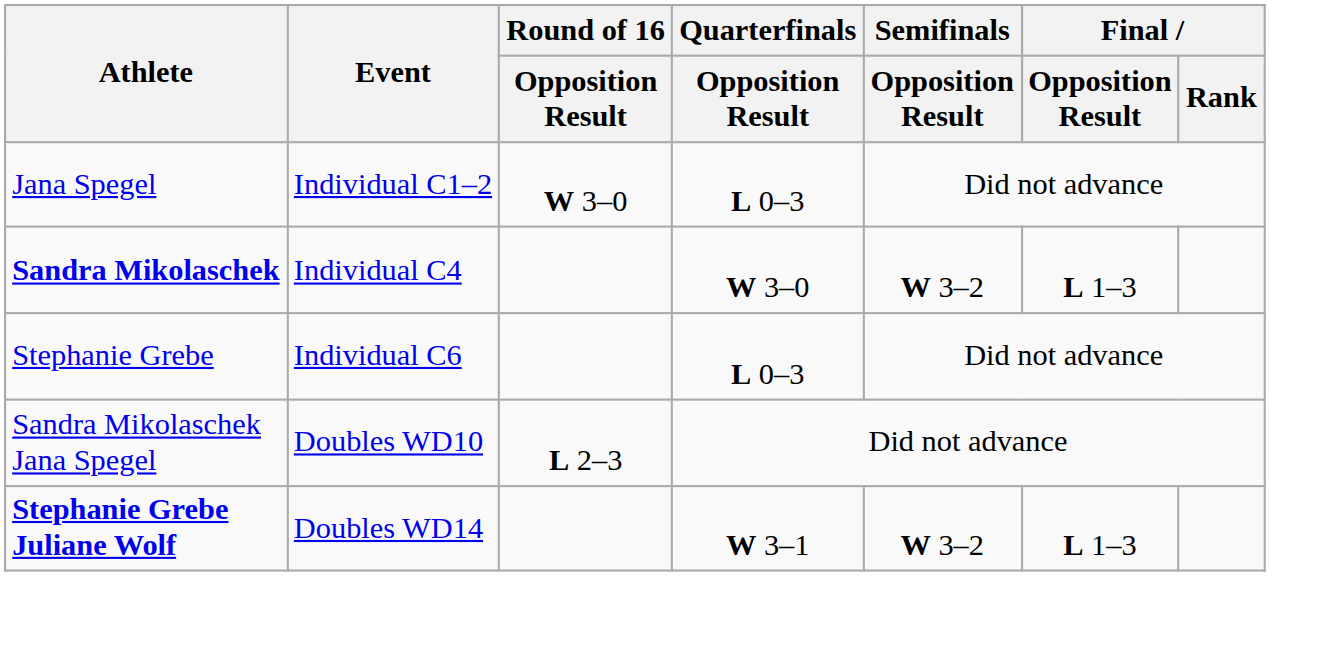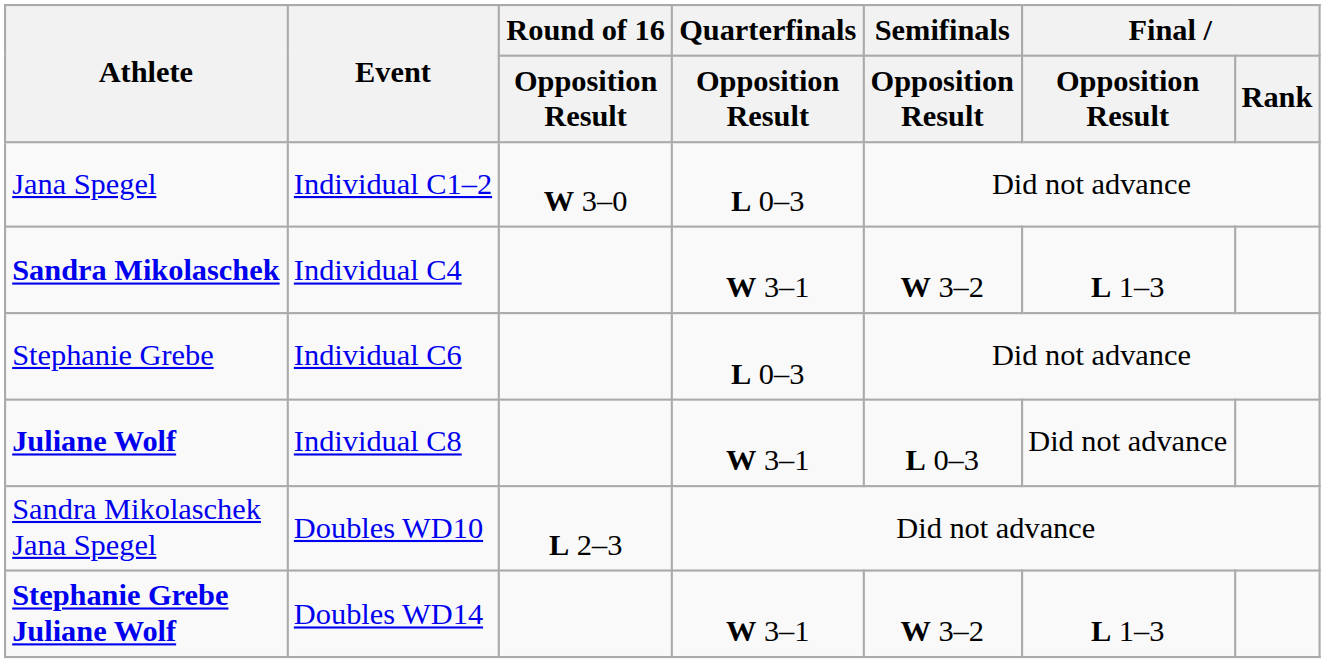Sandra Mikolaschek | Quarterfinals / Opposition Result: W 3–0 -> W 3–1
+ row: Juliane Wolf | Individual C8 | W 3–1 | L 0–3 | Did not advance
